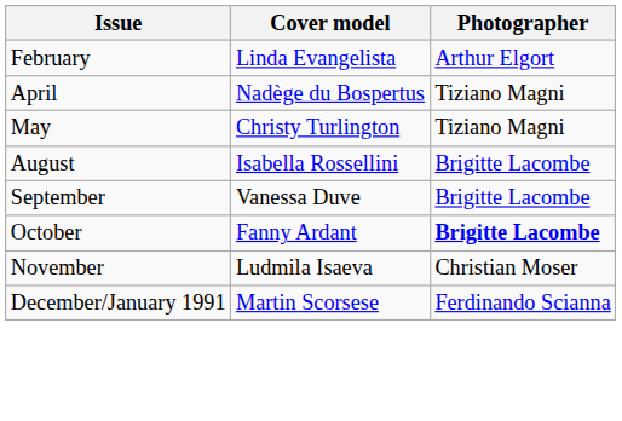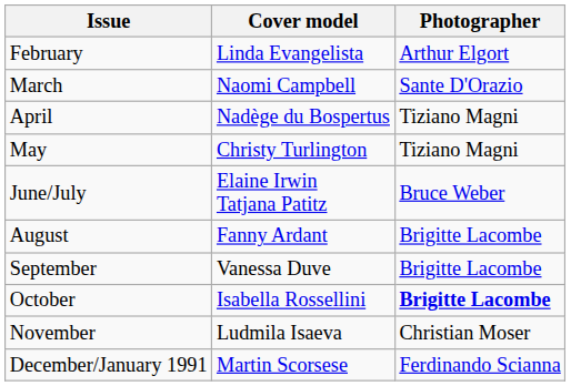+ row: March | Naomi Campbell | Sante D'Orazio
+ row: June/July | Elaine Irwin Tatjana Patitz | Bruce Weber
August | Cover model: Isabella Rossellini -> Fanny Ardant
October | Cover model: Fanny Ardant -> Isabella Rossellini
